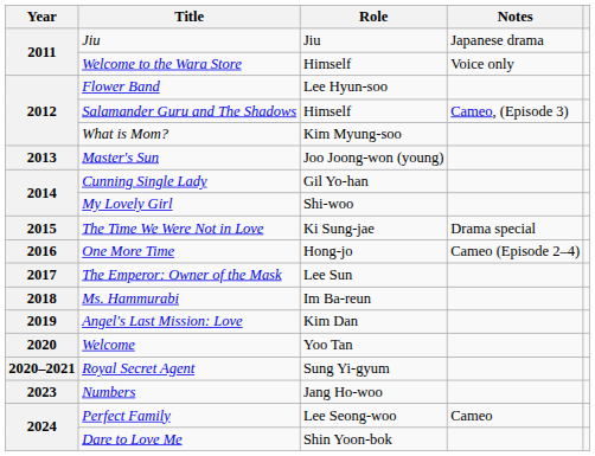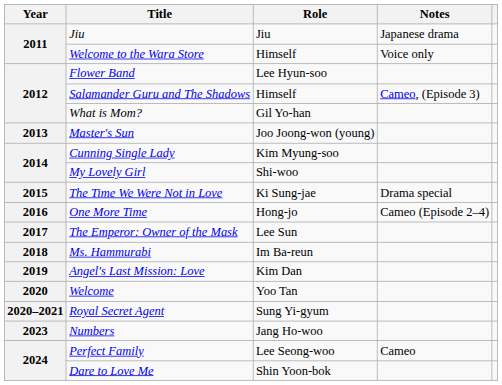What is Mom? | Role: Kim Myung-soo -> Gil Yo-han
Cunning Single Lady | Role: Gil Yo-han -> Kim Myung-soo
